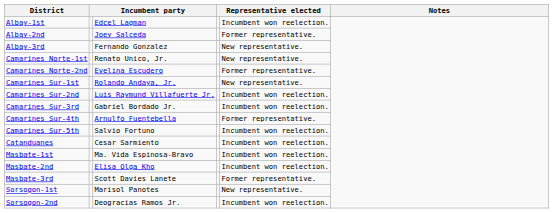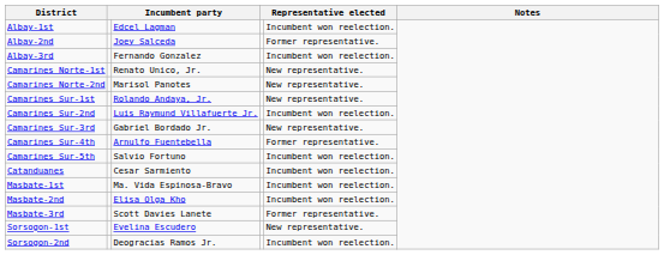Albay-3rd | column 5: New representative. -> Incumbent won reelection.
Camarines Norte-2nd | column 3: Evelina Escudero -> Marisol Panotes
Camarines Norte-2nd | column 5: Former representative. -> New representative.
Camarines Sur-3rd | column 5: Incumbent won reelection. -> New representative.
Sorsogon-1st | column 3: Marisol Panotes -> Evelina Escudero
